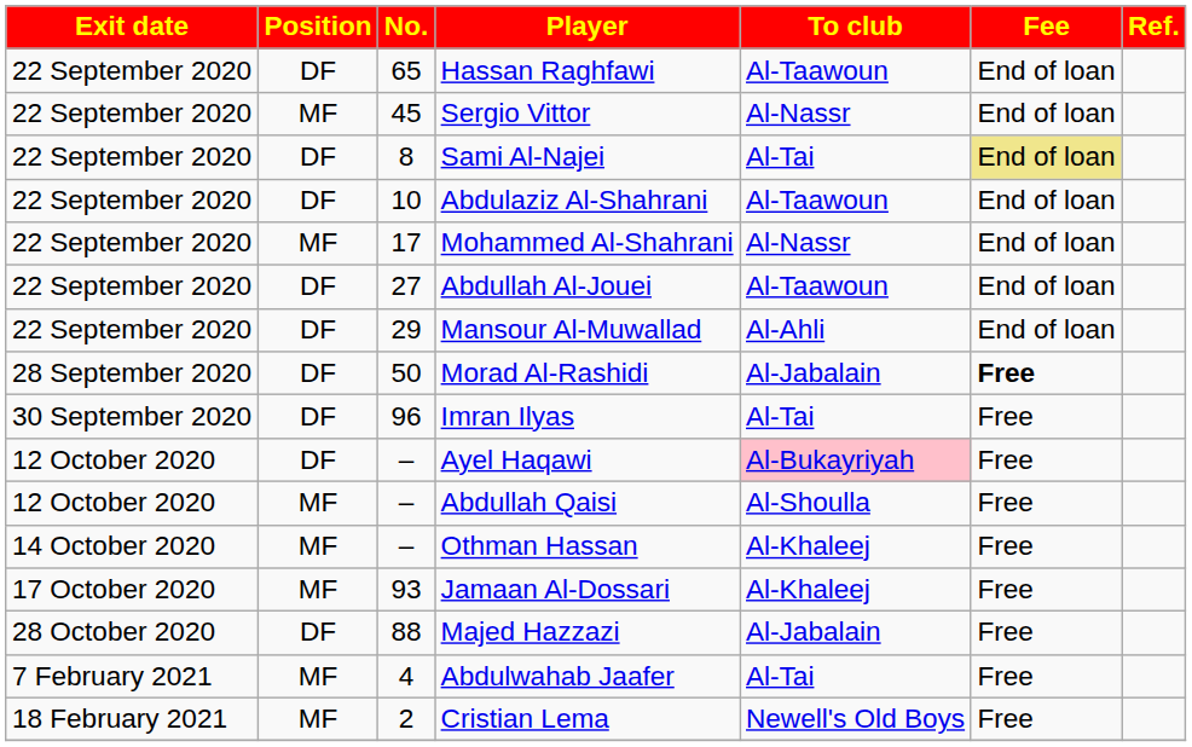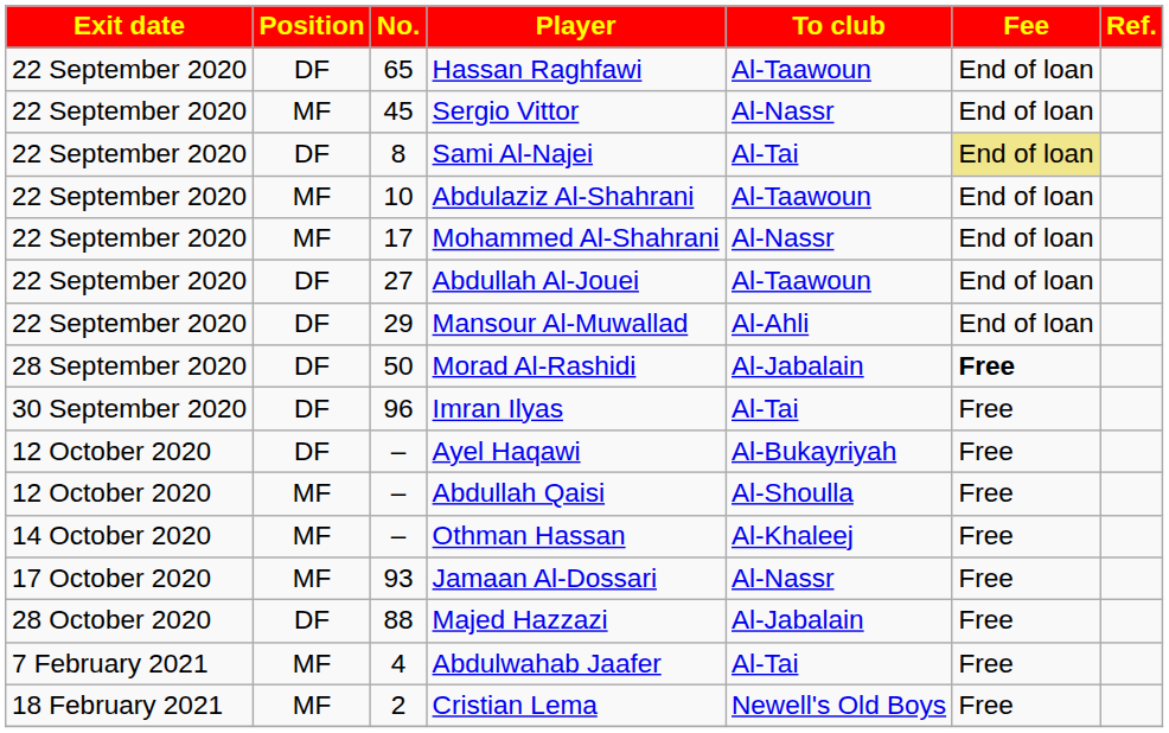Abdulaziz Al-Shahrani | Position: DF -> MF
Ayel Haqawi | To club: pink background -> no background
Jamaan Al-Dossari | To club: Al-Khaleej -> Al-Nassr
